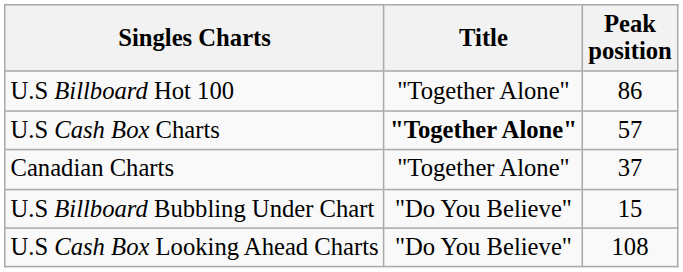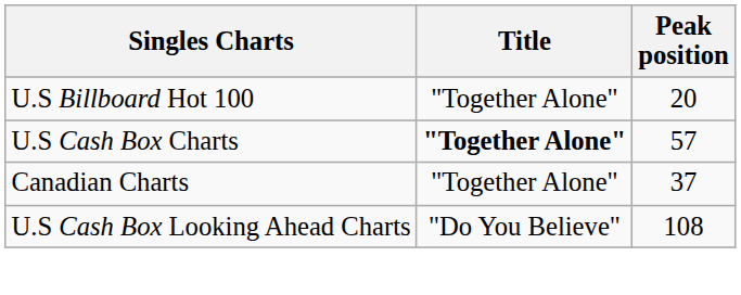U.S Billboard Hot 100 | Peak position: 86 -> 20
- row: U.S Billboard Bubbling Under Chart | "Do You Believe" | 15
